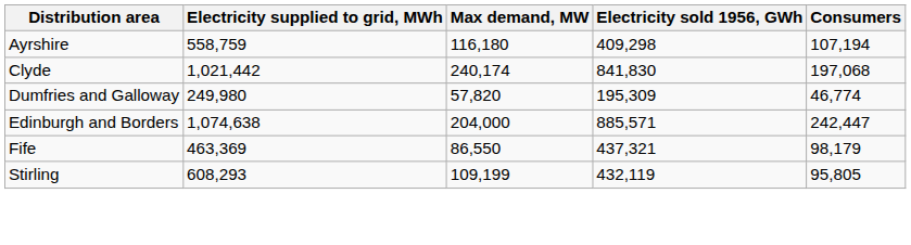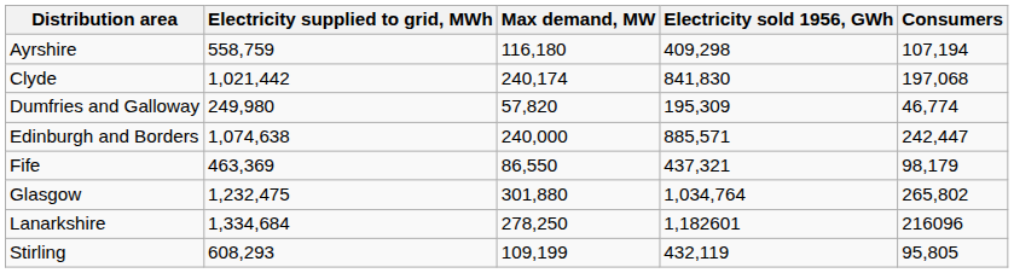Edinburgh and Borders | Max demand, MW: 204,000 -> 240,000
+ row: Glasgow | 1,232,475 | 301,880 | 1,034,764 | 265,802
+ row: Lanarkshire | 1,334,684 | 278,250 | 1,182601 | 216096
